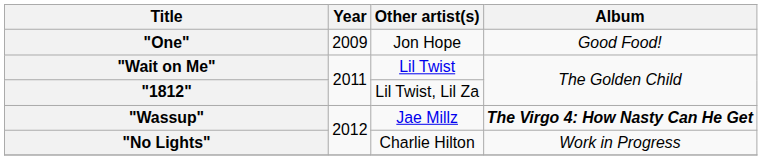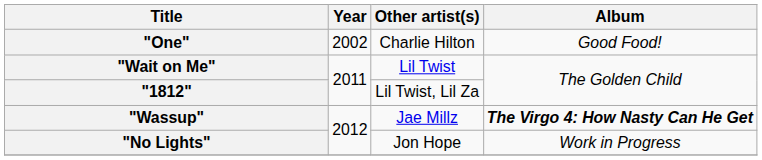"One" | Year: 2009 -> 2002
"One" | Other artist(s): Jon Hope -> Charlie Hilton
"No Lights" | Other artist(s): Charlie Hilton -> Jon Hope
